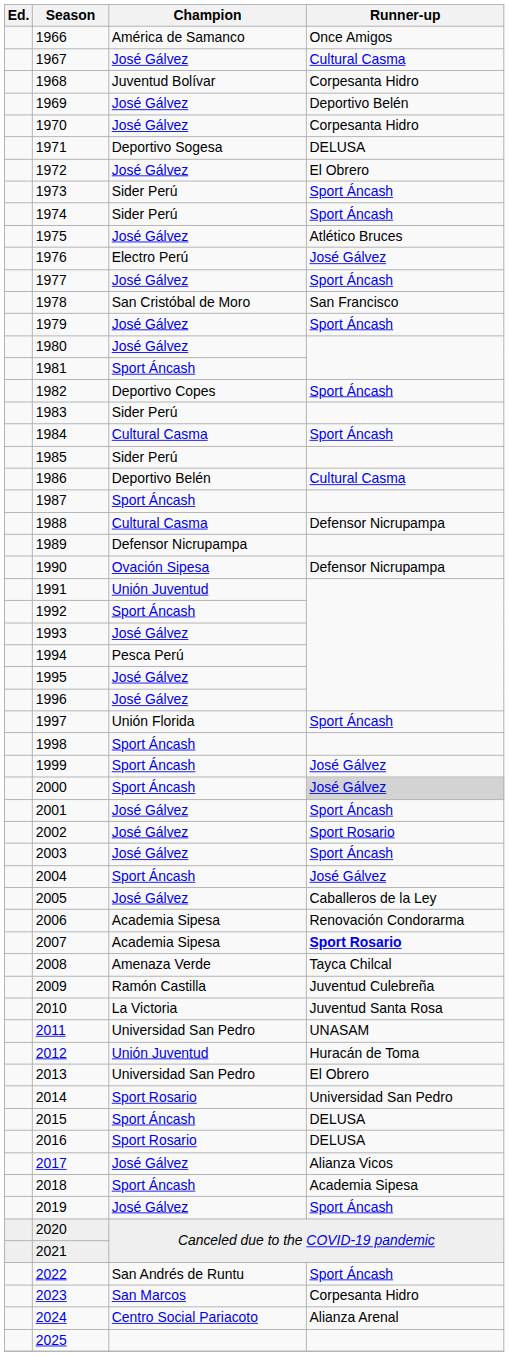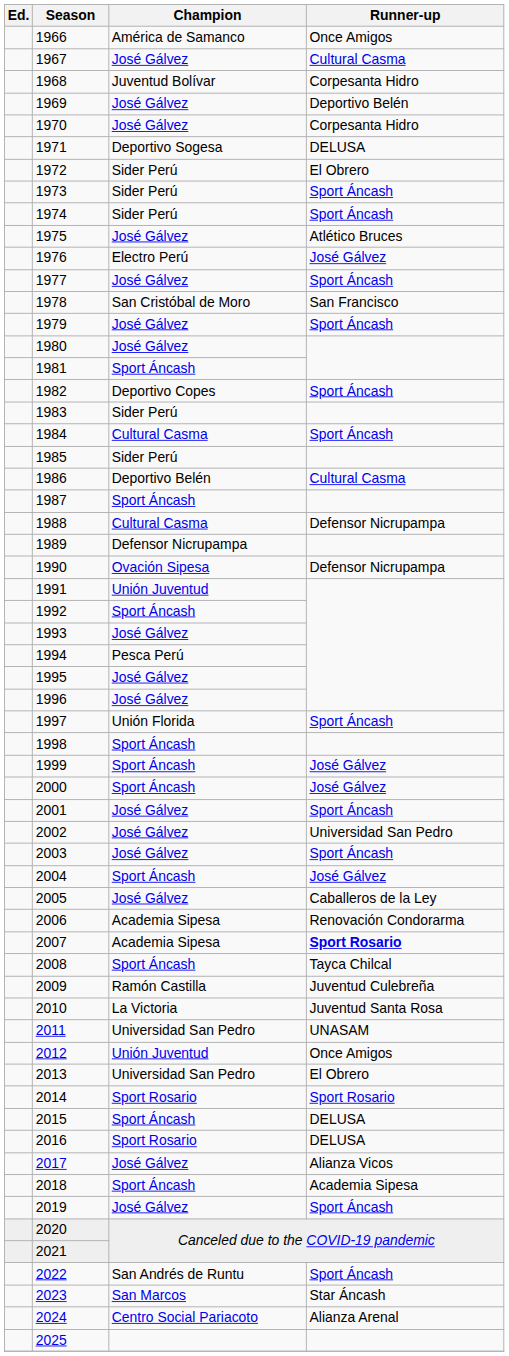1972 | Champion: José Gálvez -> Sider Perú
2000 | Runner-up: lightgrey background -> no background
2002 | Runner-up: Sport Rosario -> Universidad San Pedro
2008 | Champion: Amenaza Verde -> Sport Áncash
2012 | Runner-up: Huracán de Toma -> Once Amigos
2014 | Runner-up: Universidad San Pedro -> Sport Rosario
2023 | Runner-up: Corpesanta Hidro -> Star Áncash
